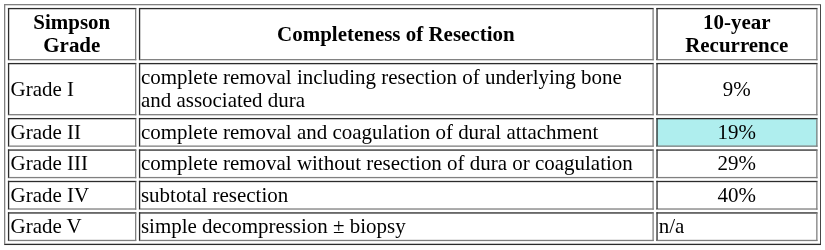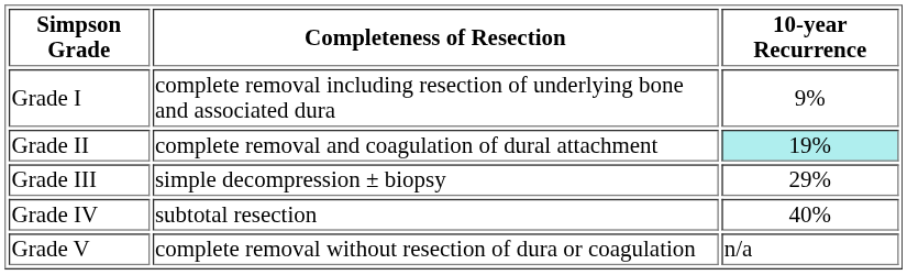Grade III | Completeness of Resection: complete removal without resection of dura or coagulation -> simple decompression ± biopsy
Grade V | Completeness of Resection: simple decompression ± biopsy -> complete removal without resection of dura or coagulation
